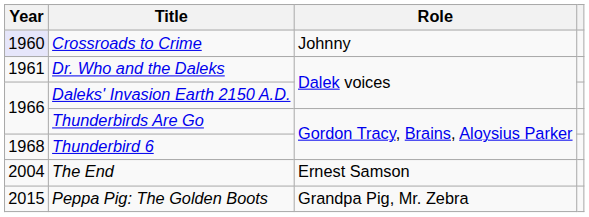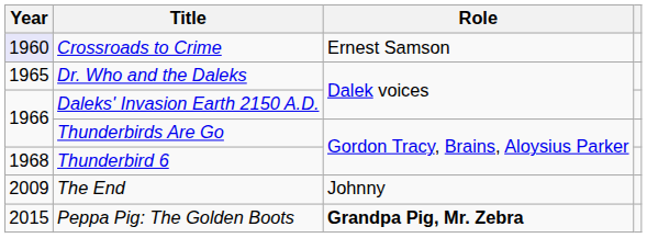Crossroads to Crime | Role: Johnny -> Ernest Samson
Dr. Who and the Daleks | Year: 1961 -> 1965
The End | Year: 2004 -> 2009
The End | Role: Ernest Samson -> Johnny
Peppa Pig: The Golden Boots | Role: normal -> bold
